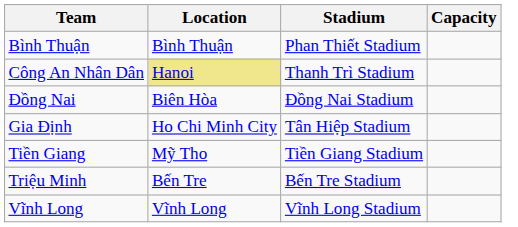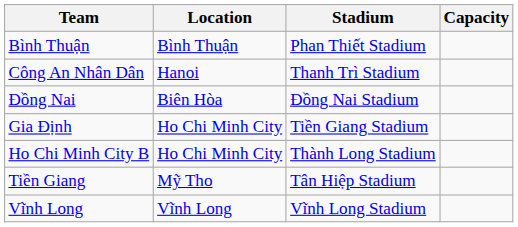Công An Nhân Dân | Location: khaki background -> no background
Gia Định | Stadium: Tân Hiệp Stadium -> Tiền Giang Stadium
+ row: Ho Chi Minh City B | Ho Chi Minh City | Thành Long Stadium
Tiền Giang | Stadium: Tiền Giang Stadium -> Tân Hiệp Stadium
- row: Triệu Minh | Bến Tre | Bến Tre Stadium
